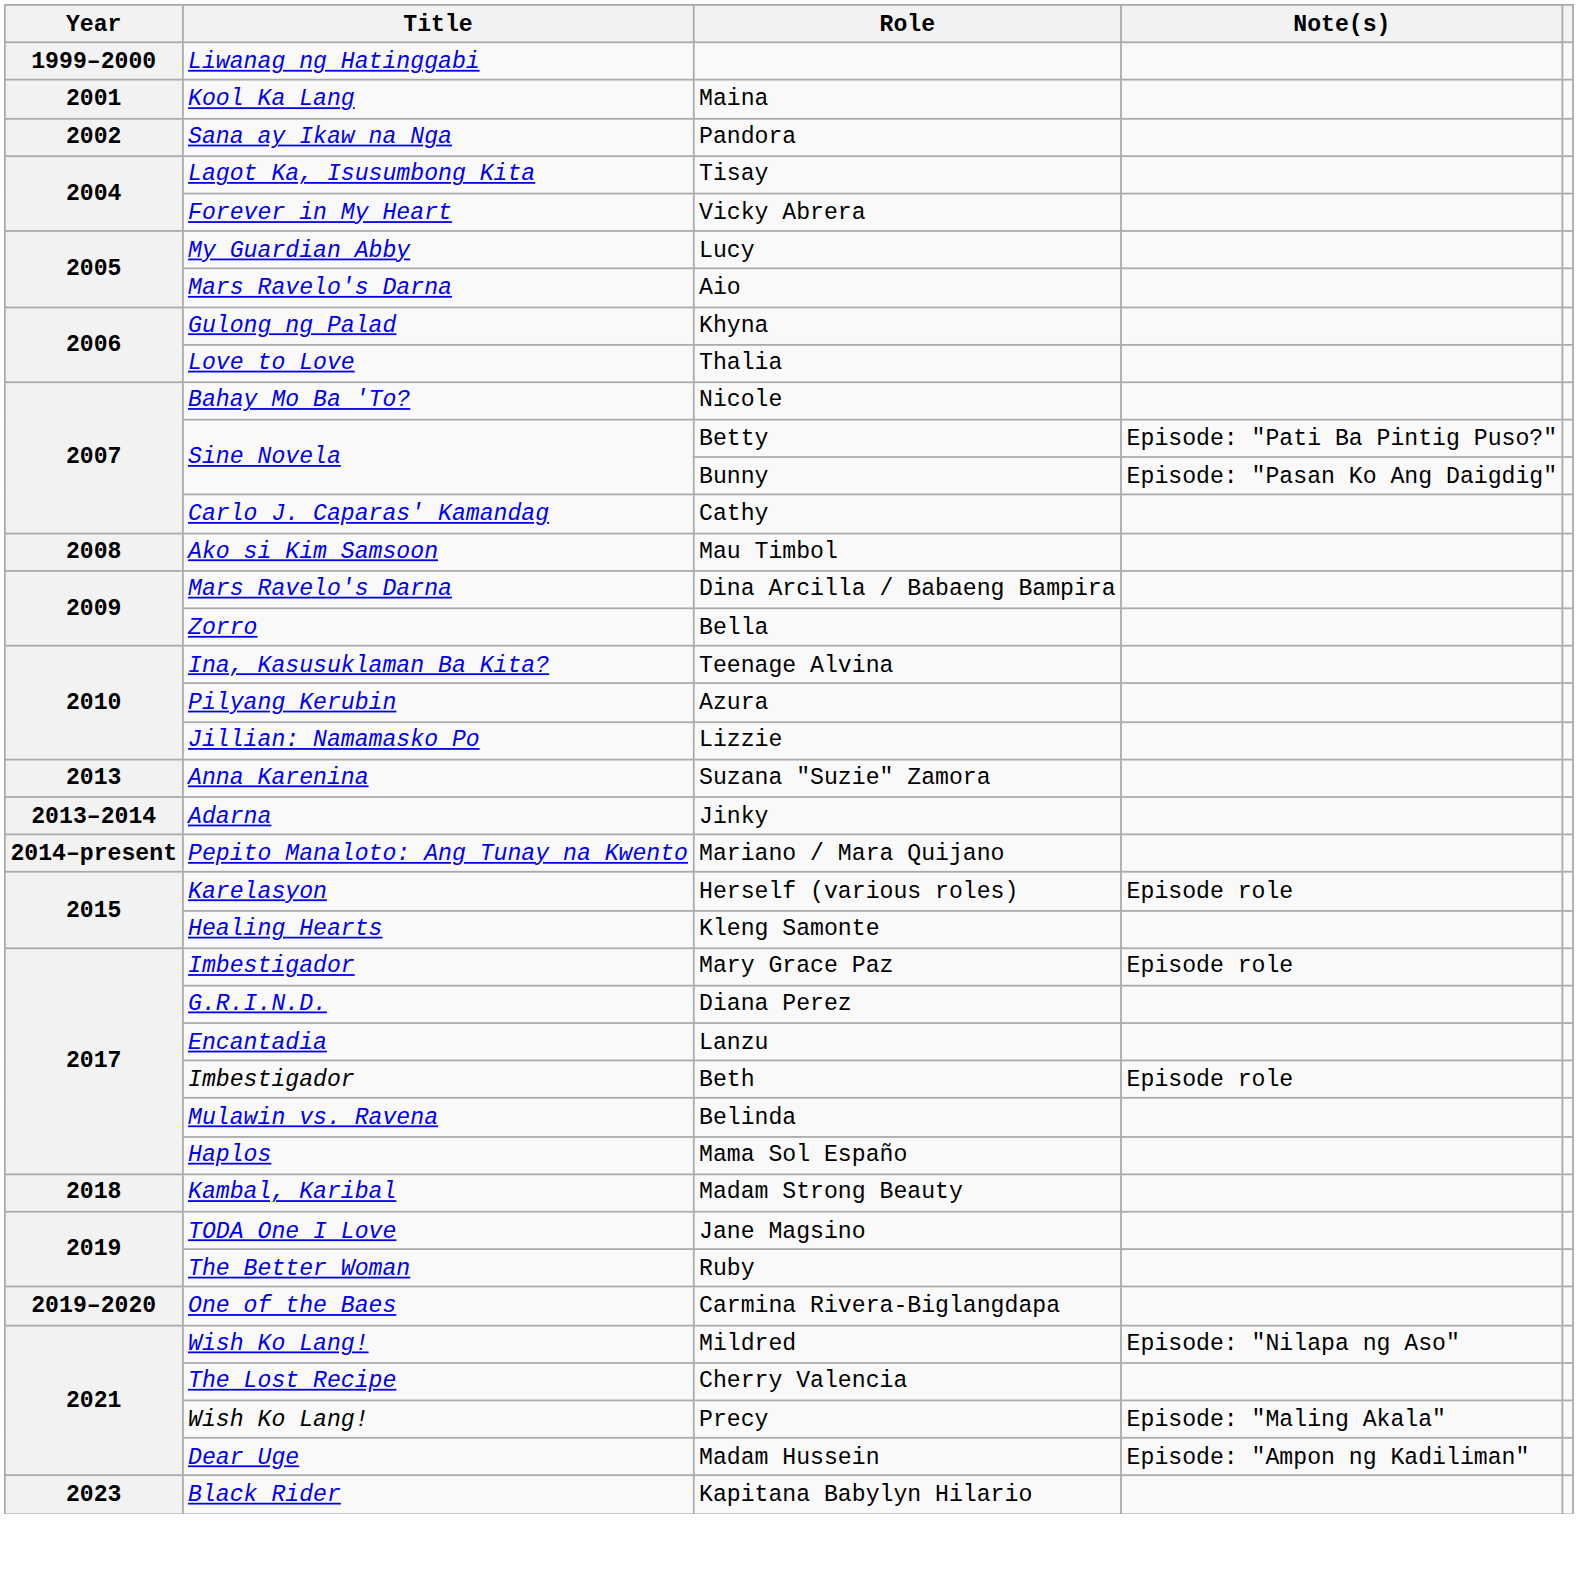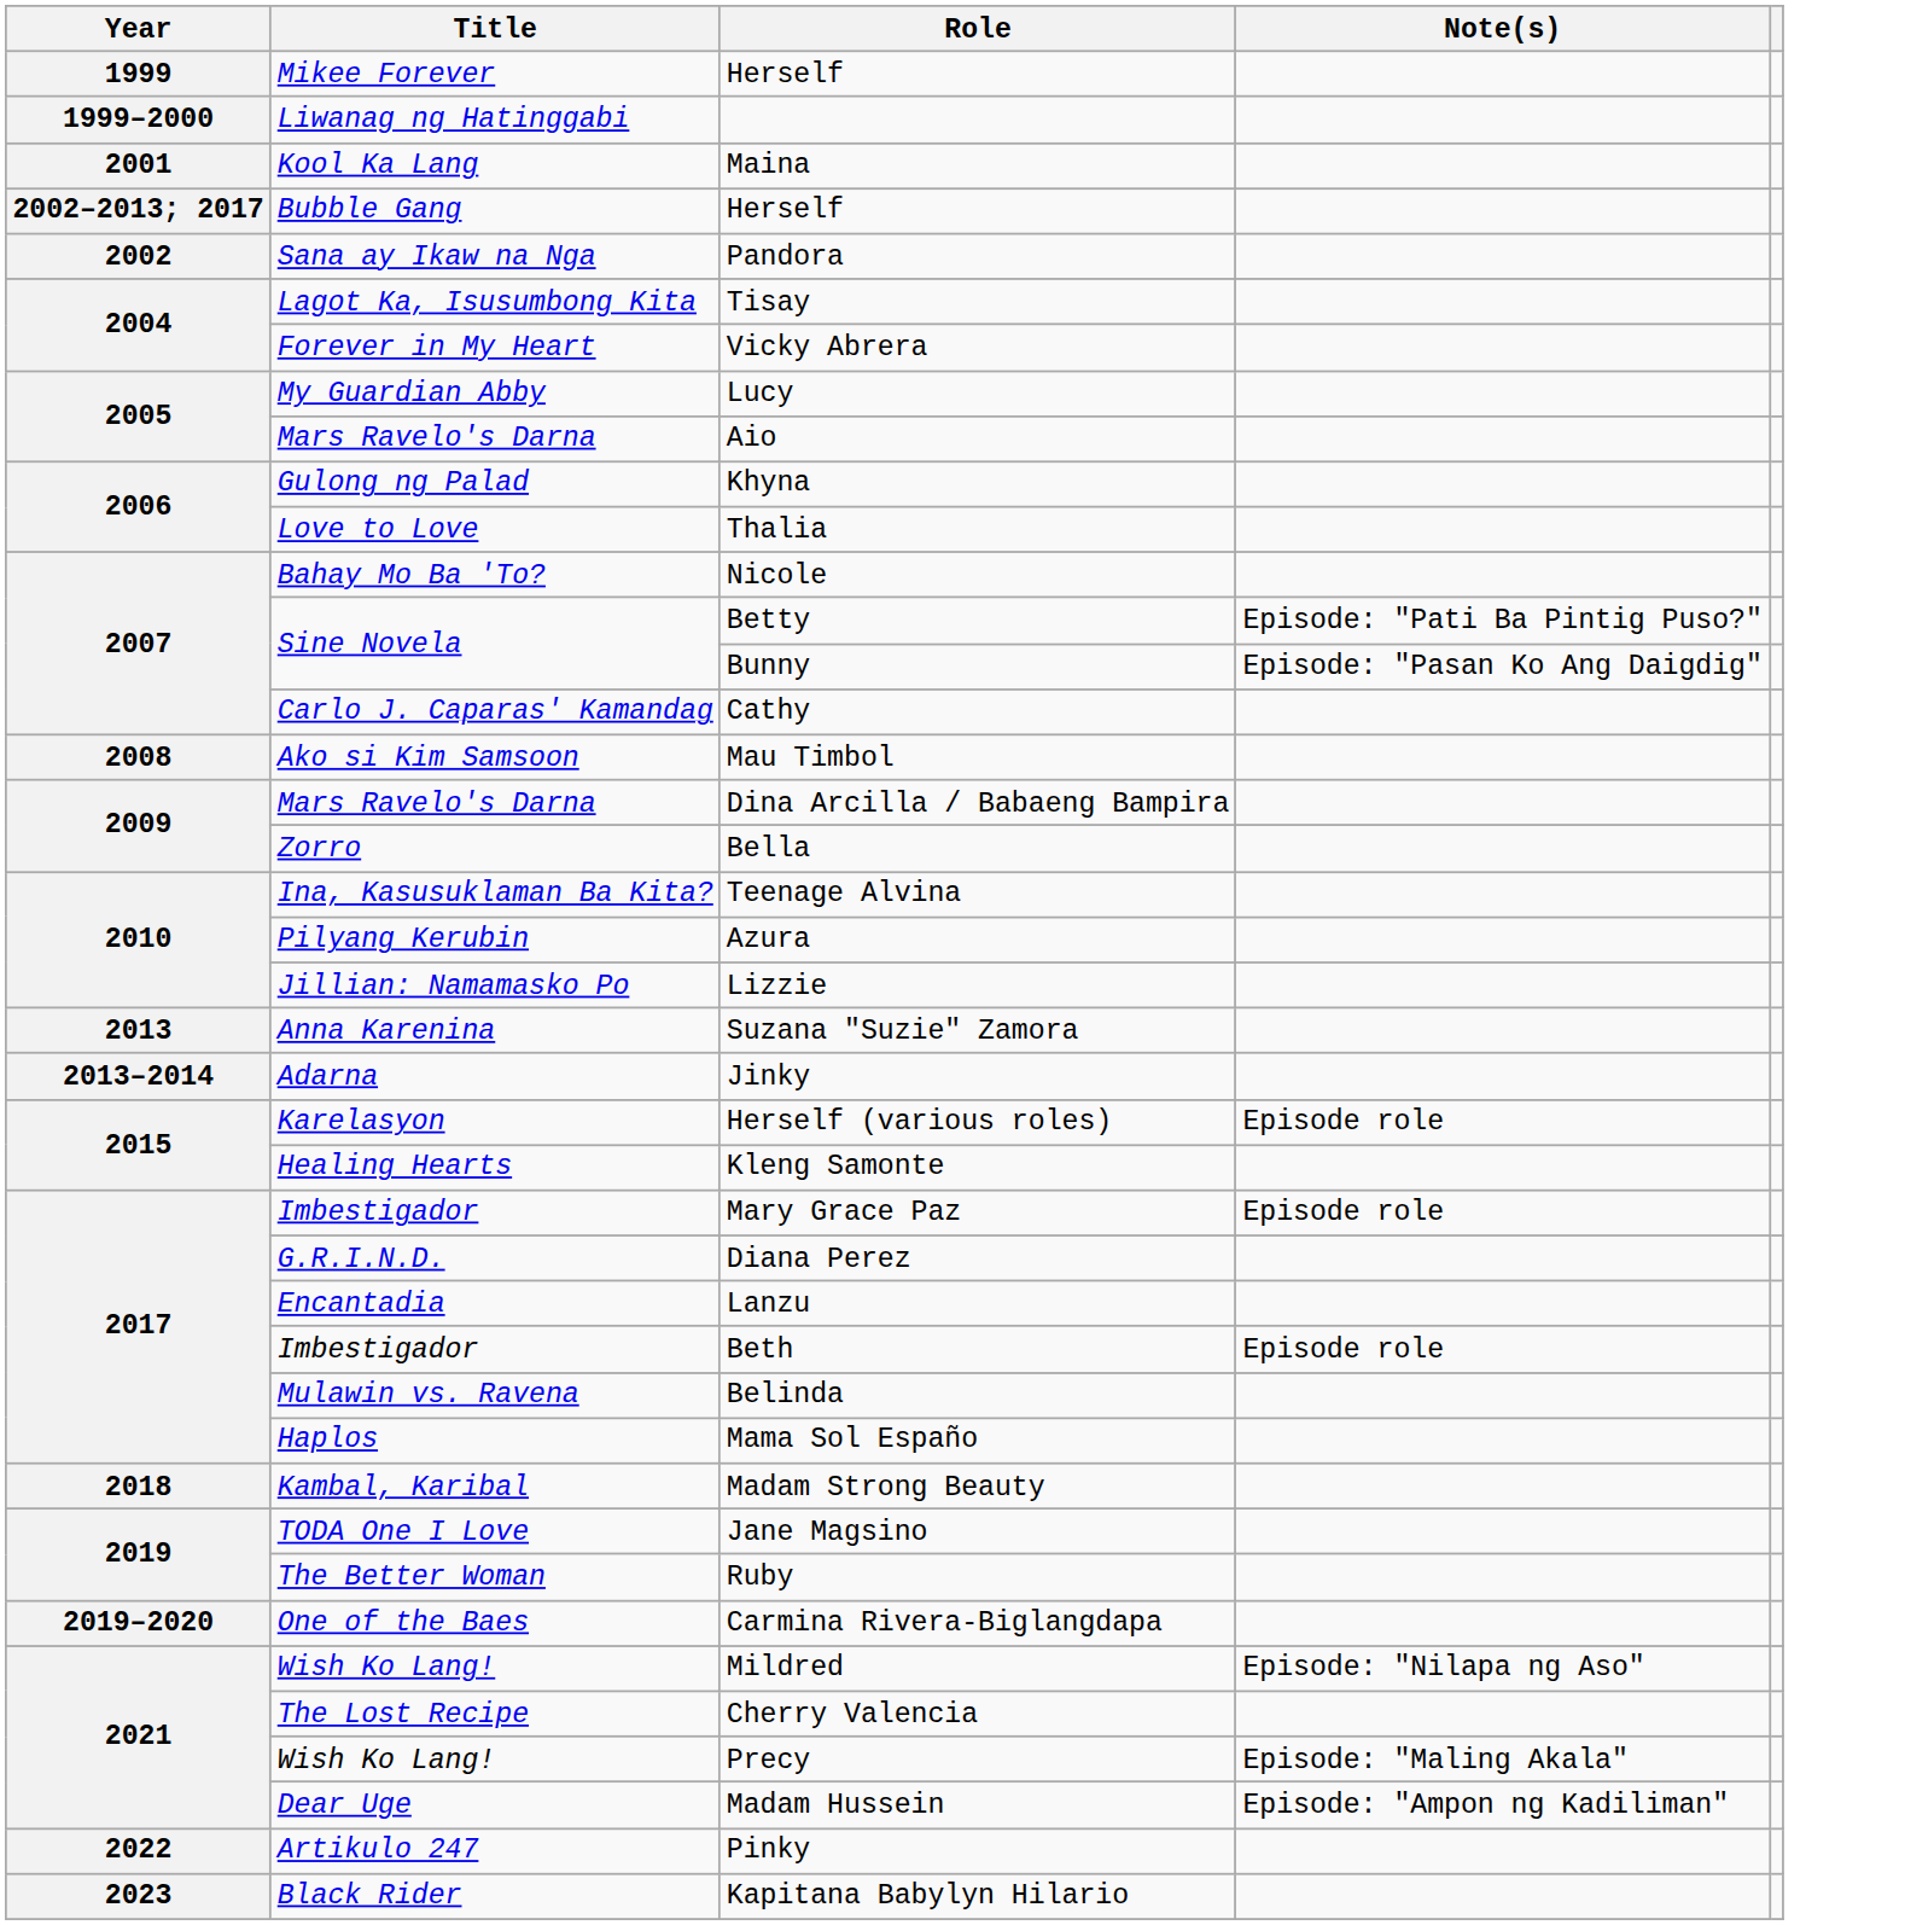+ row: 1999 | Mikee Forever | Herself
+ row: 2002–2013; 2017 | Bubble Gang | Herself
- row: 2014–present | Pepito Manaloto: Ang Tunay na Kwento | Mariano / Mara Quijano
+ row: 2022 | Artikulo 247 | Pinky
